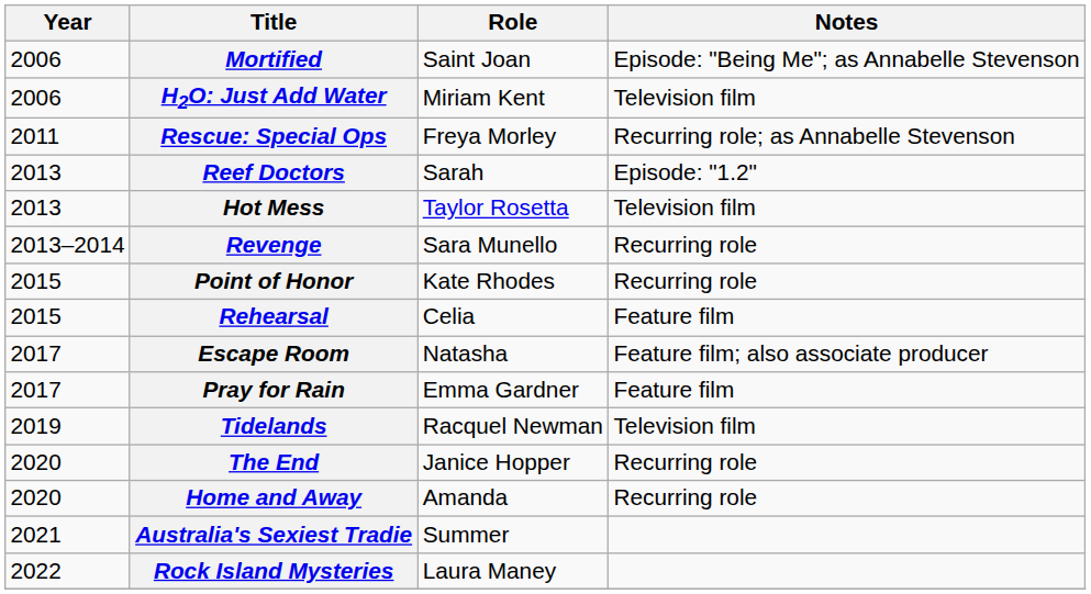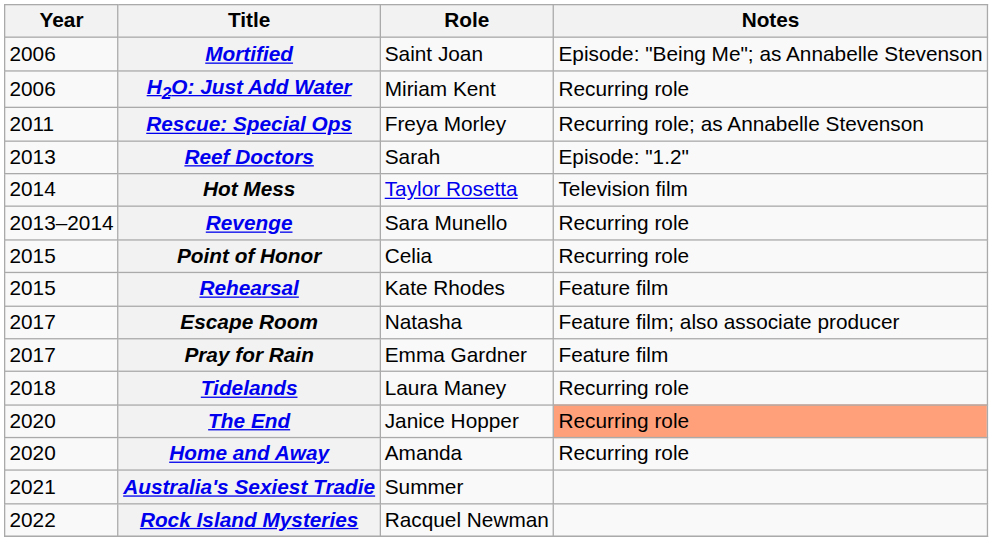H2O: Just Add Water | Notes: Television film -> Recurring role
Hot Mess | Year: 2013 -> 2014
Point of Honor | Role: Kate Rhodes -> Celia
Rehearsal | Role: Celia -> Kate Rhodes
Tidelands | Year: 2019 -> 2018
Tidelands | Role: Racquel Newman -> Laura Maney
Tidelands | Notes: Television film -> Recurring role
The End | Notes: no background -> lightsalmon background
Rock Island Mysteries | Role: Laura Maney -> Racquel Newman
